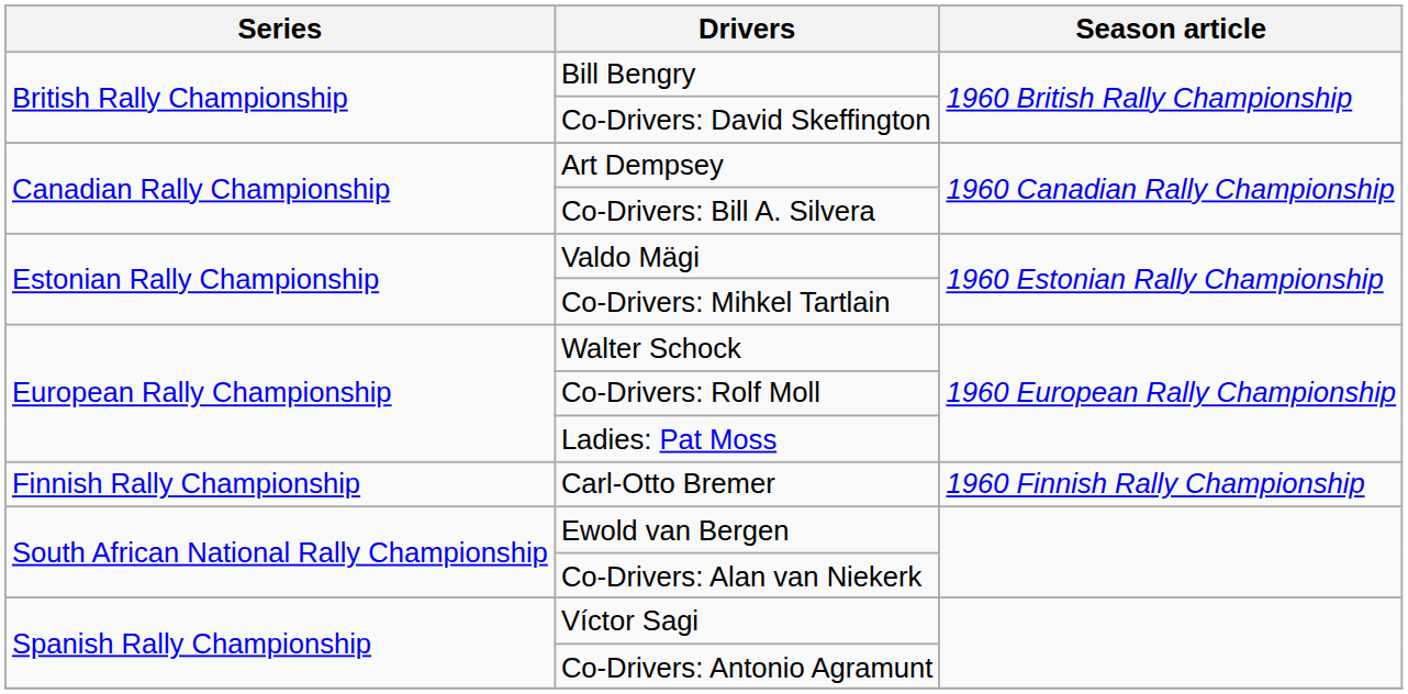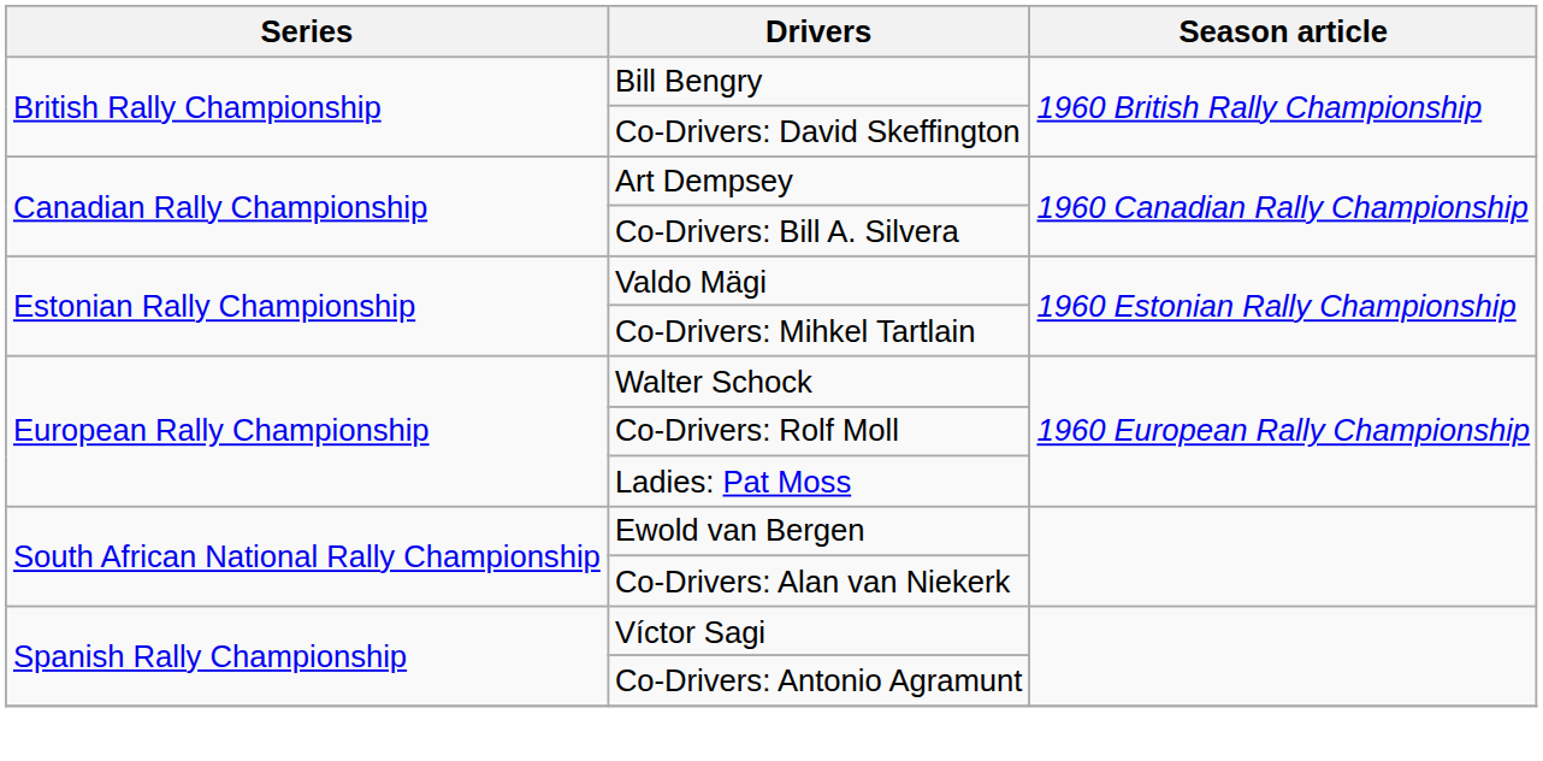- row: Finnish Rally Championship | Carl-Otto Bremer | 1960 Finnish Rally Championship
